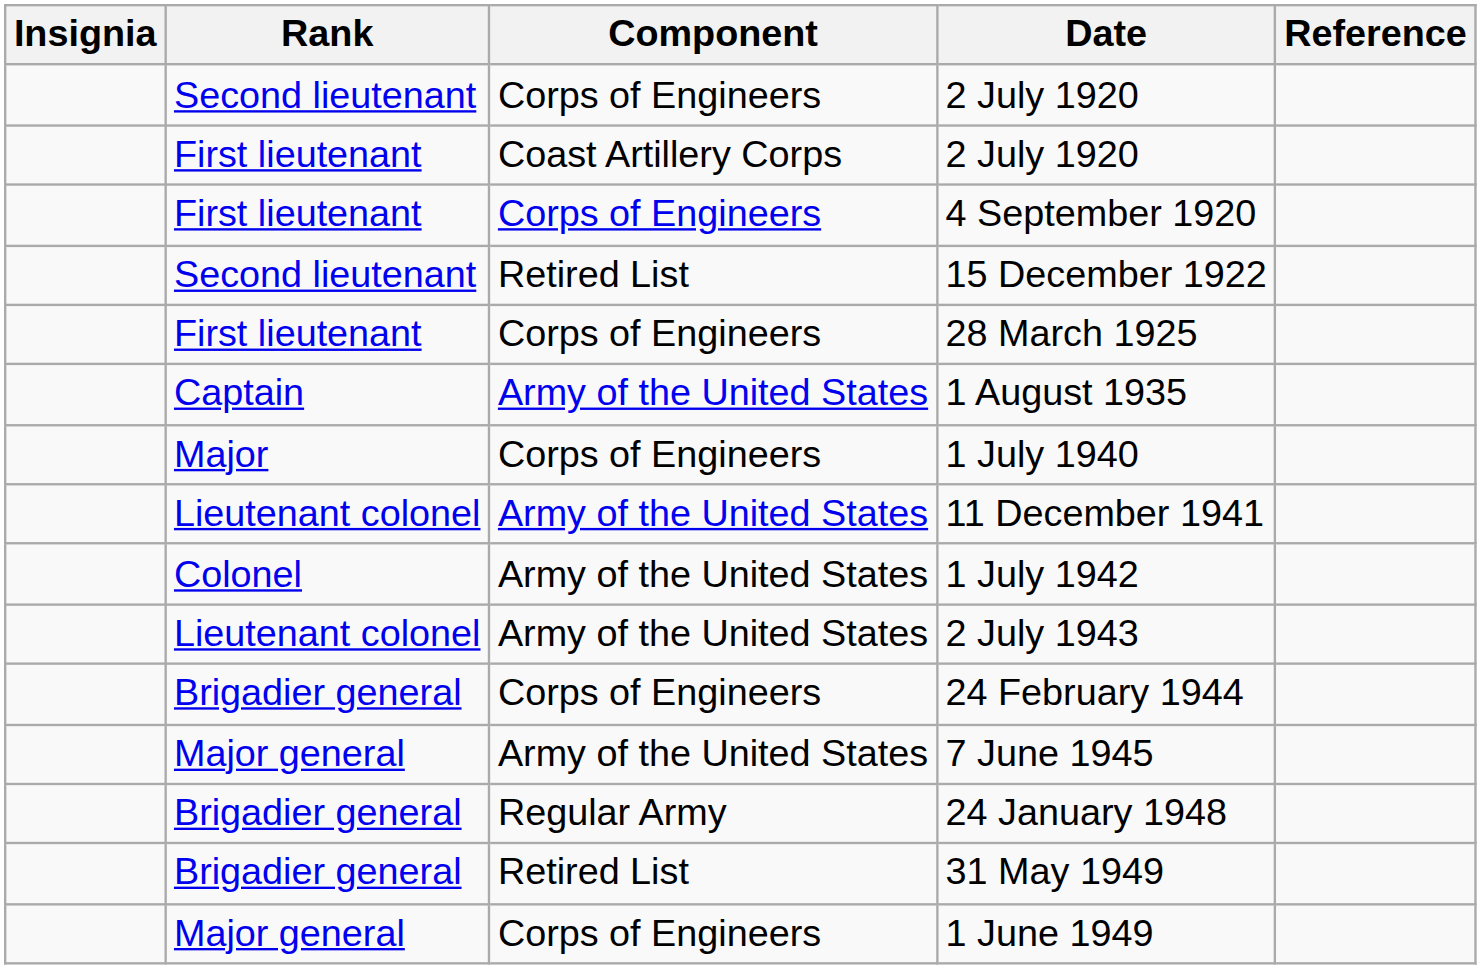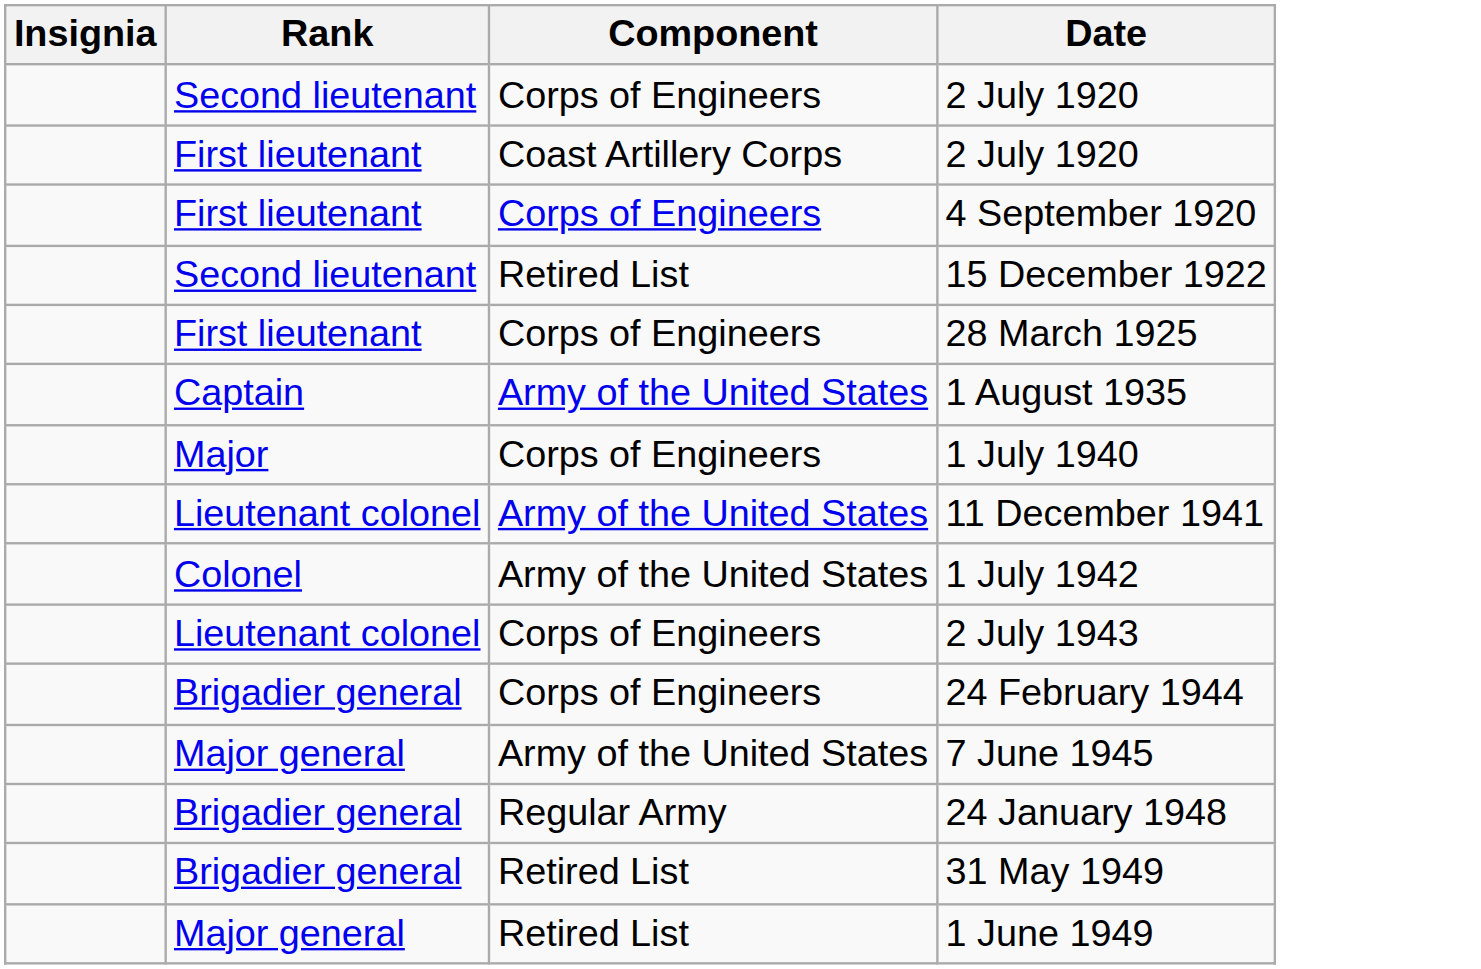- column: Reference
2 July 1943 | Component: Army of the United States -> Corps of Engineers
1 June 1949 | Component: Corps of Engineers -> Retired List
